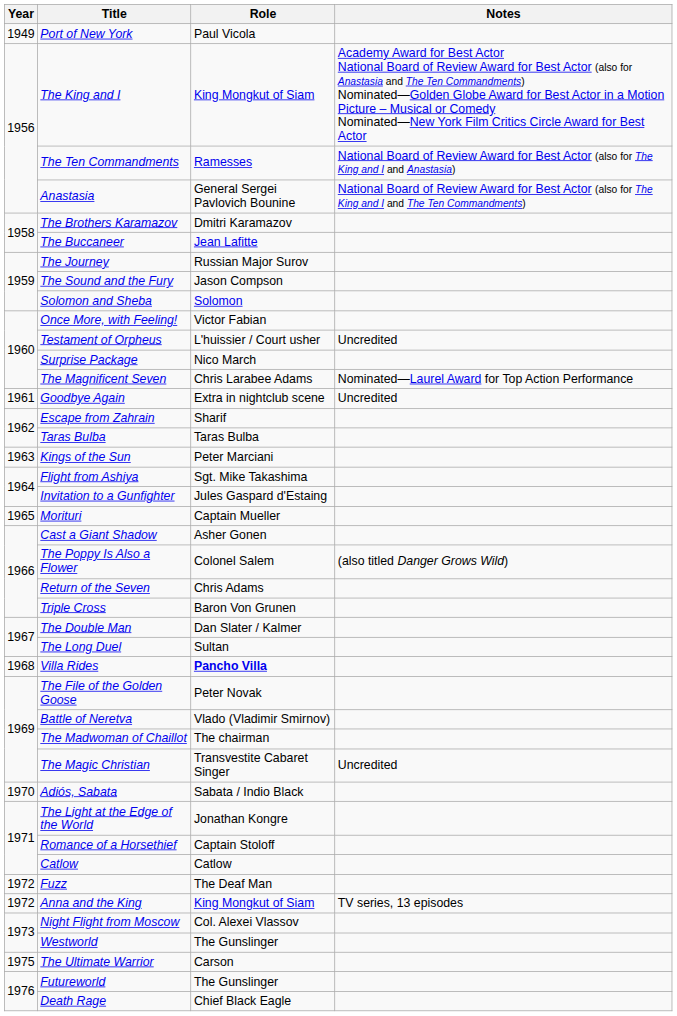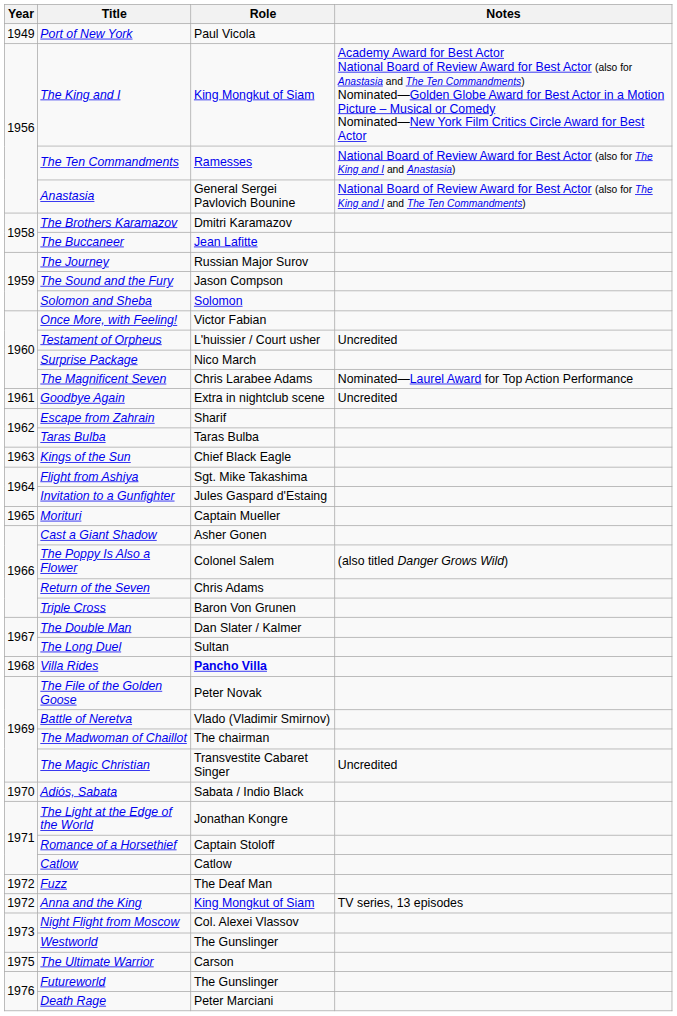Kings of the Sun | Role: Peter Marciani -> Chief Black Eagle
Death Rage | Role: Chief Black Eagle -> Peter Marciani
